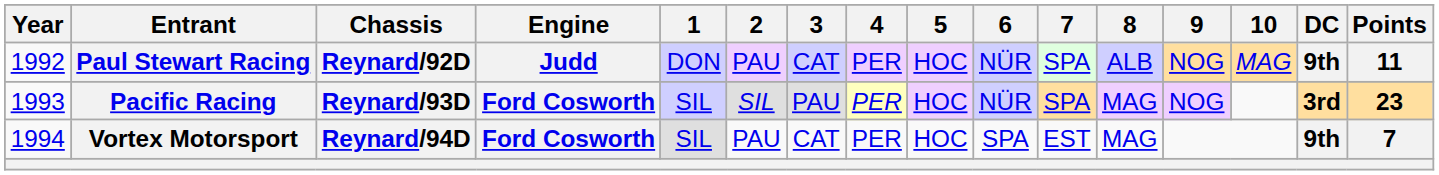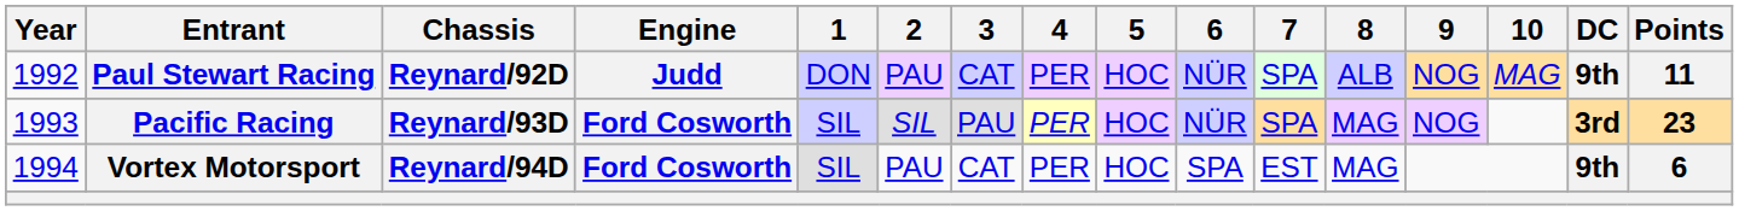Vortex Motorsport | Points: 7 -> 6
